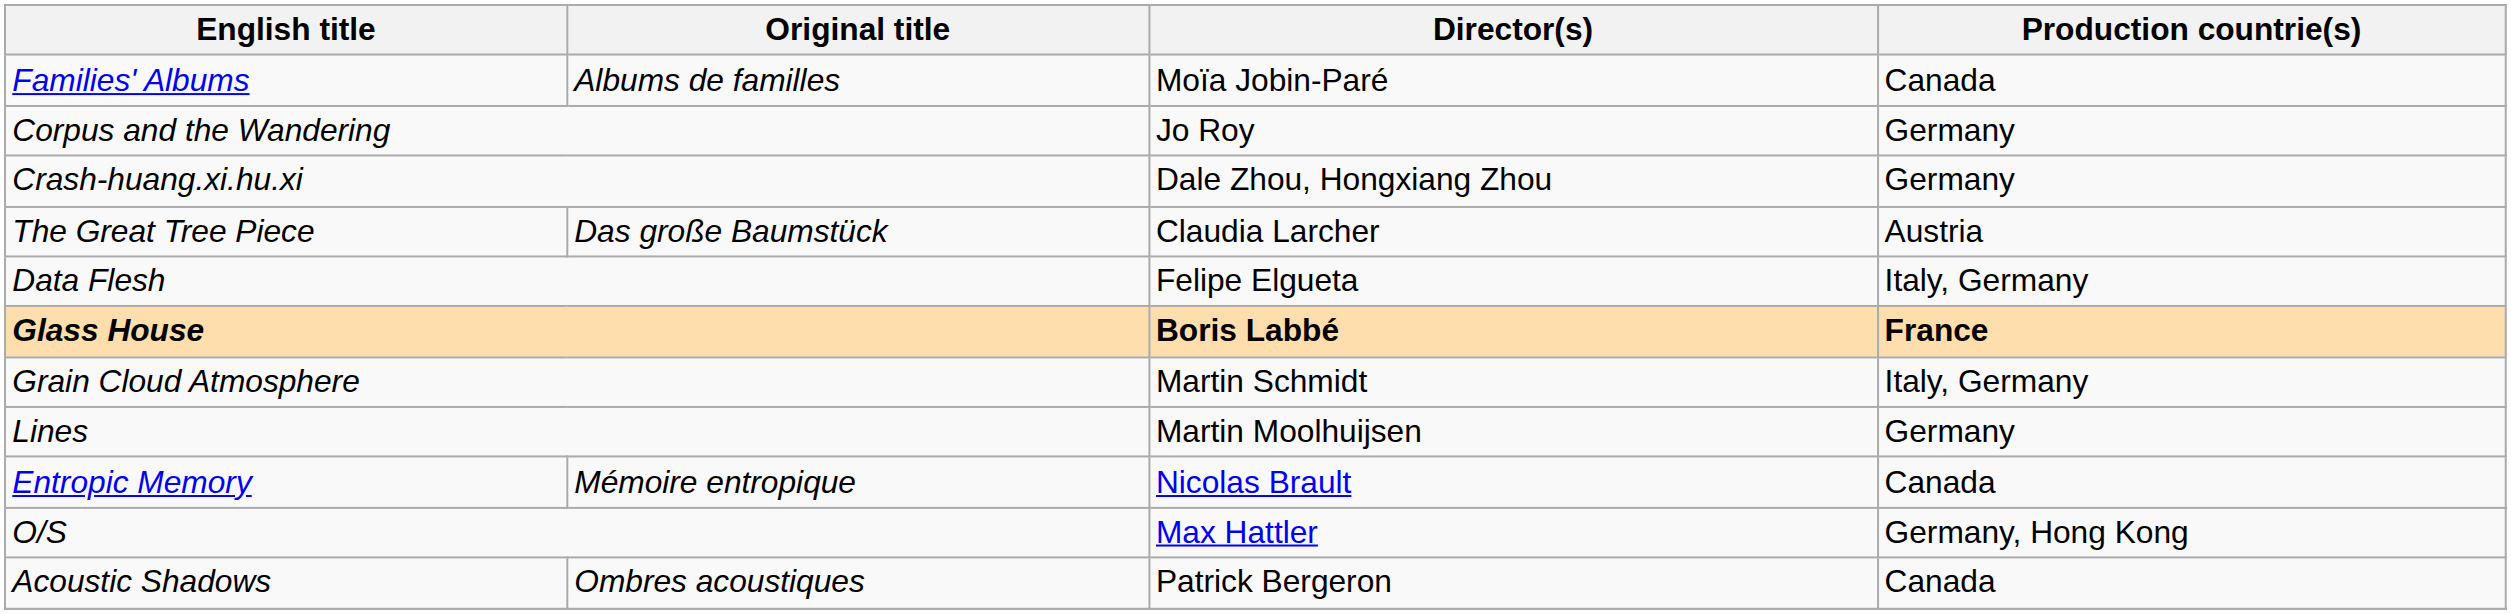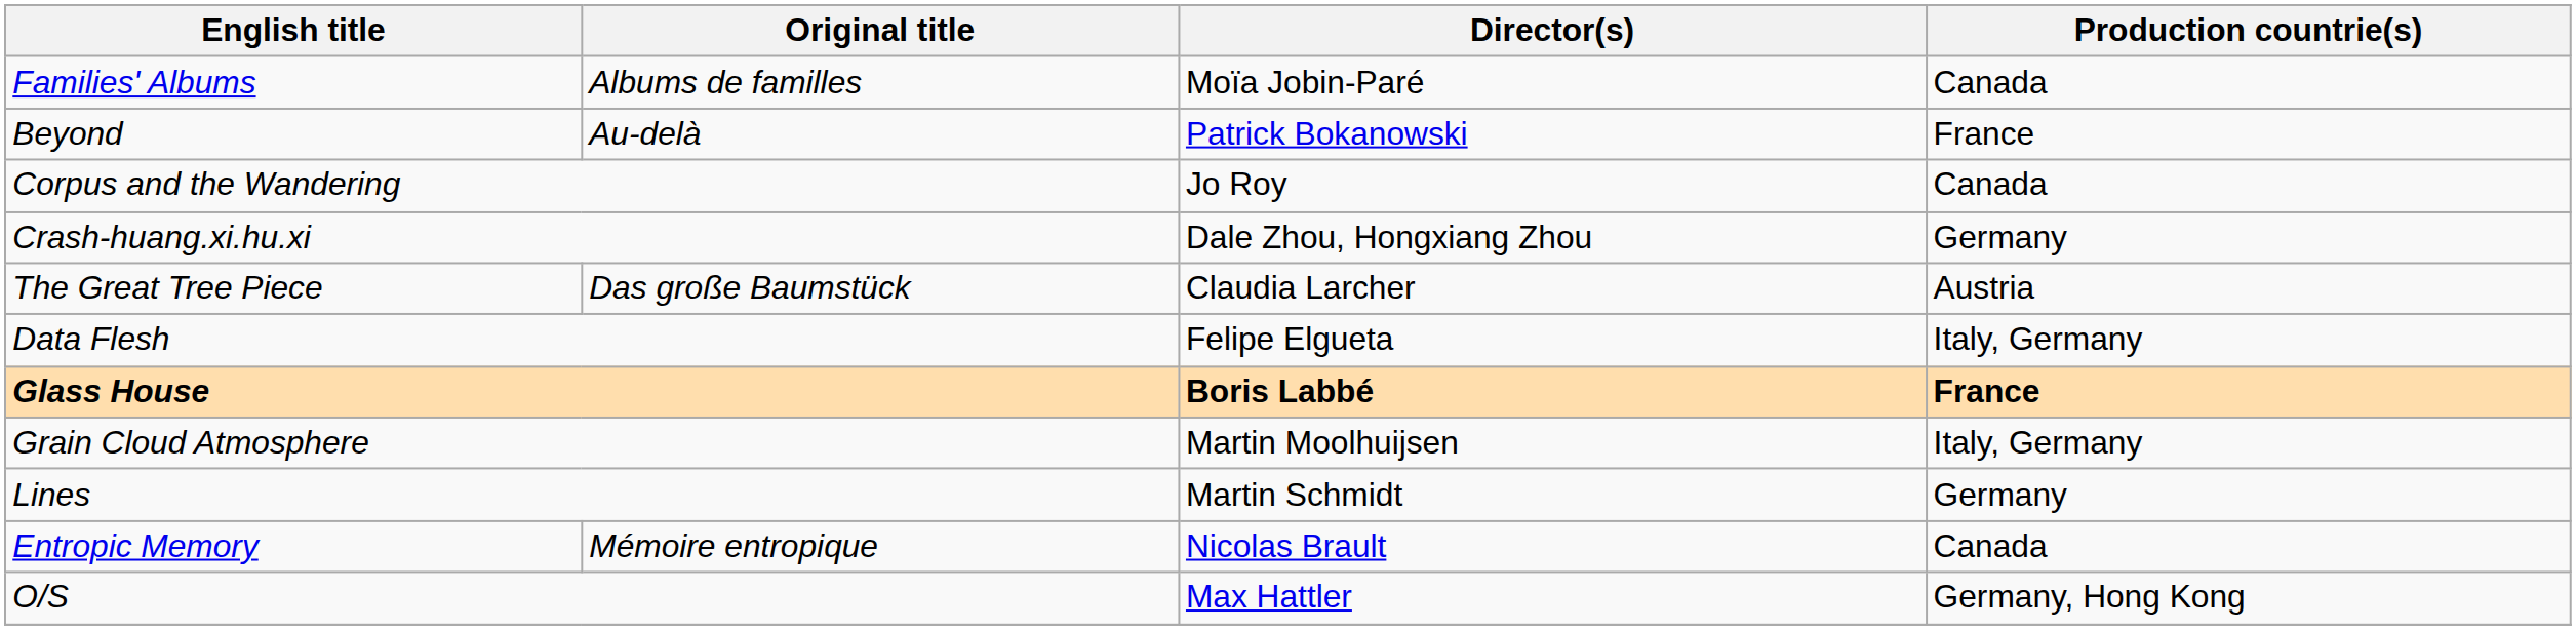+ row: Beyond | Au-delà | Patrick Bokanowski | France
Corpus and the Wandering | Production countrie(s): Germany -> Canada
Grain Cloud Atmosphere | Director(s): Martin Schmidt -> Martin Moolhuijsen
Lines | Director(s): Martin Moolhuijsen -> Martin Schmidt
- row: Acoustic Shadows | Ombres acoustiques | Patrick Bergeron | Canada
